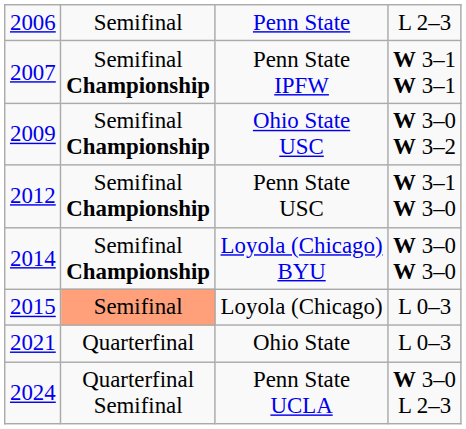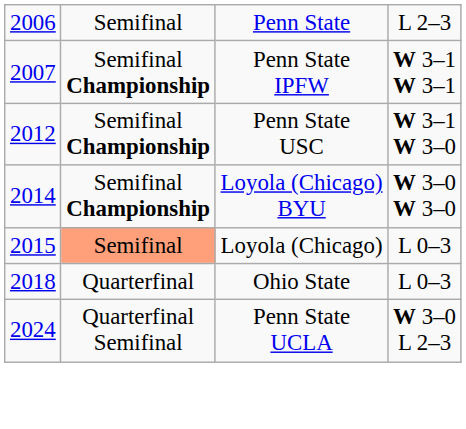- row: 2009 | Semifinal Championship | Ohio State USC | W 3–0 W 3–2
Ohio State | column 1: 2021 -> 2018
